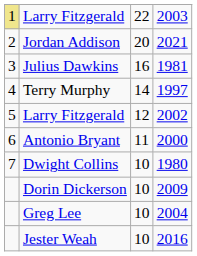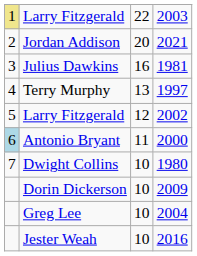Terry Murphy | column 3: 14 -> 13
Antonio Bryant | column 1: no background -> lightblue background
